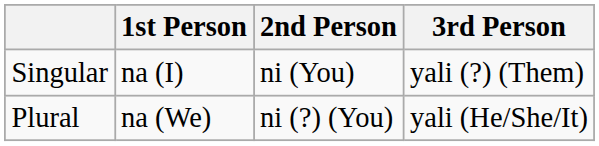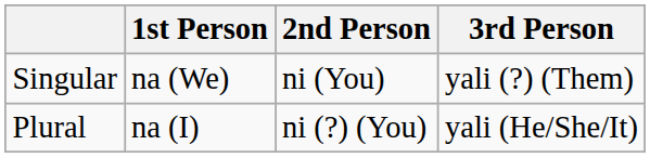Singular | 1st Person: na (I) -> na (We)
Plural | 1st Person: na (We) -> na (I)
